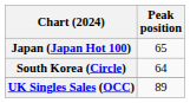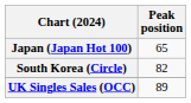South Korea (Circle) | Peak position: 64 -> 82
